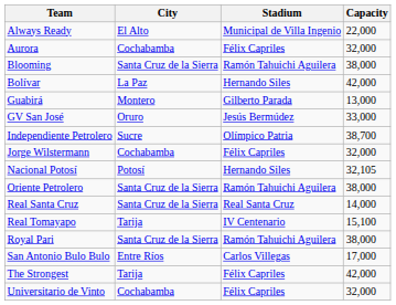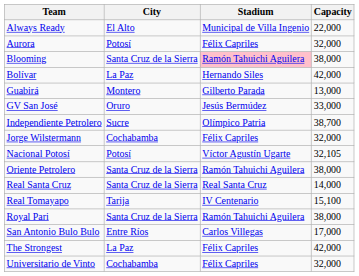Aurora | City: Cochabamba -> Potosí
Blooming | Stadium: no background -> pink background
Nacional Potosí | Stadium: Hernando Siles -> Víctor Agustín Ugarte
The Strongest | City: Tarija -> La Paz
